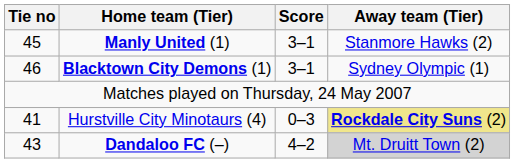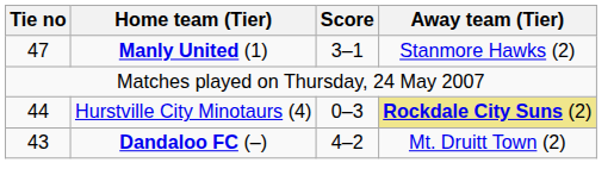Manly United (1) | Tie no: 45 -> 47
- row: 46 | Blacktown City Demons (1) | 3–1 | Sydney Olympic (1)
Hurstville City Minotaurs (4) | Tie no: 41 -> 44
Dandaloo FC (–) | Away team (Tier): lightgrey background -> no background
